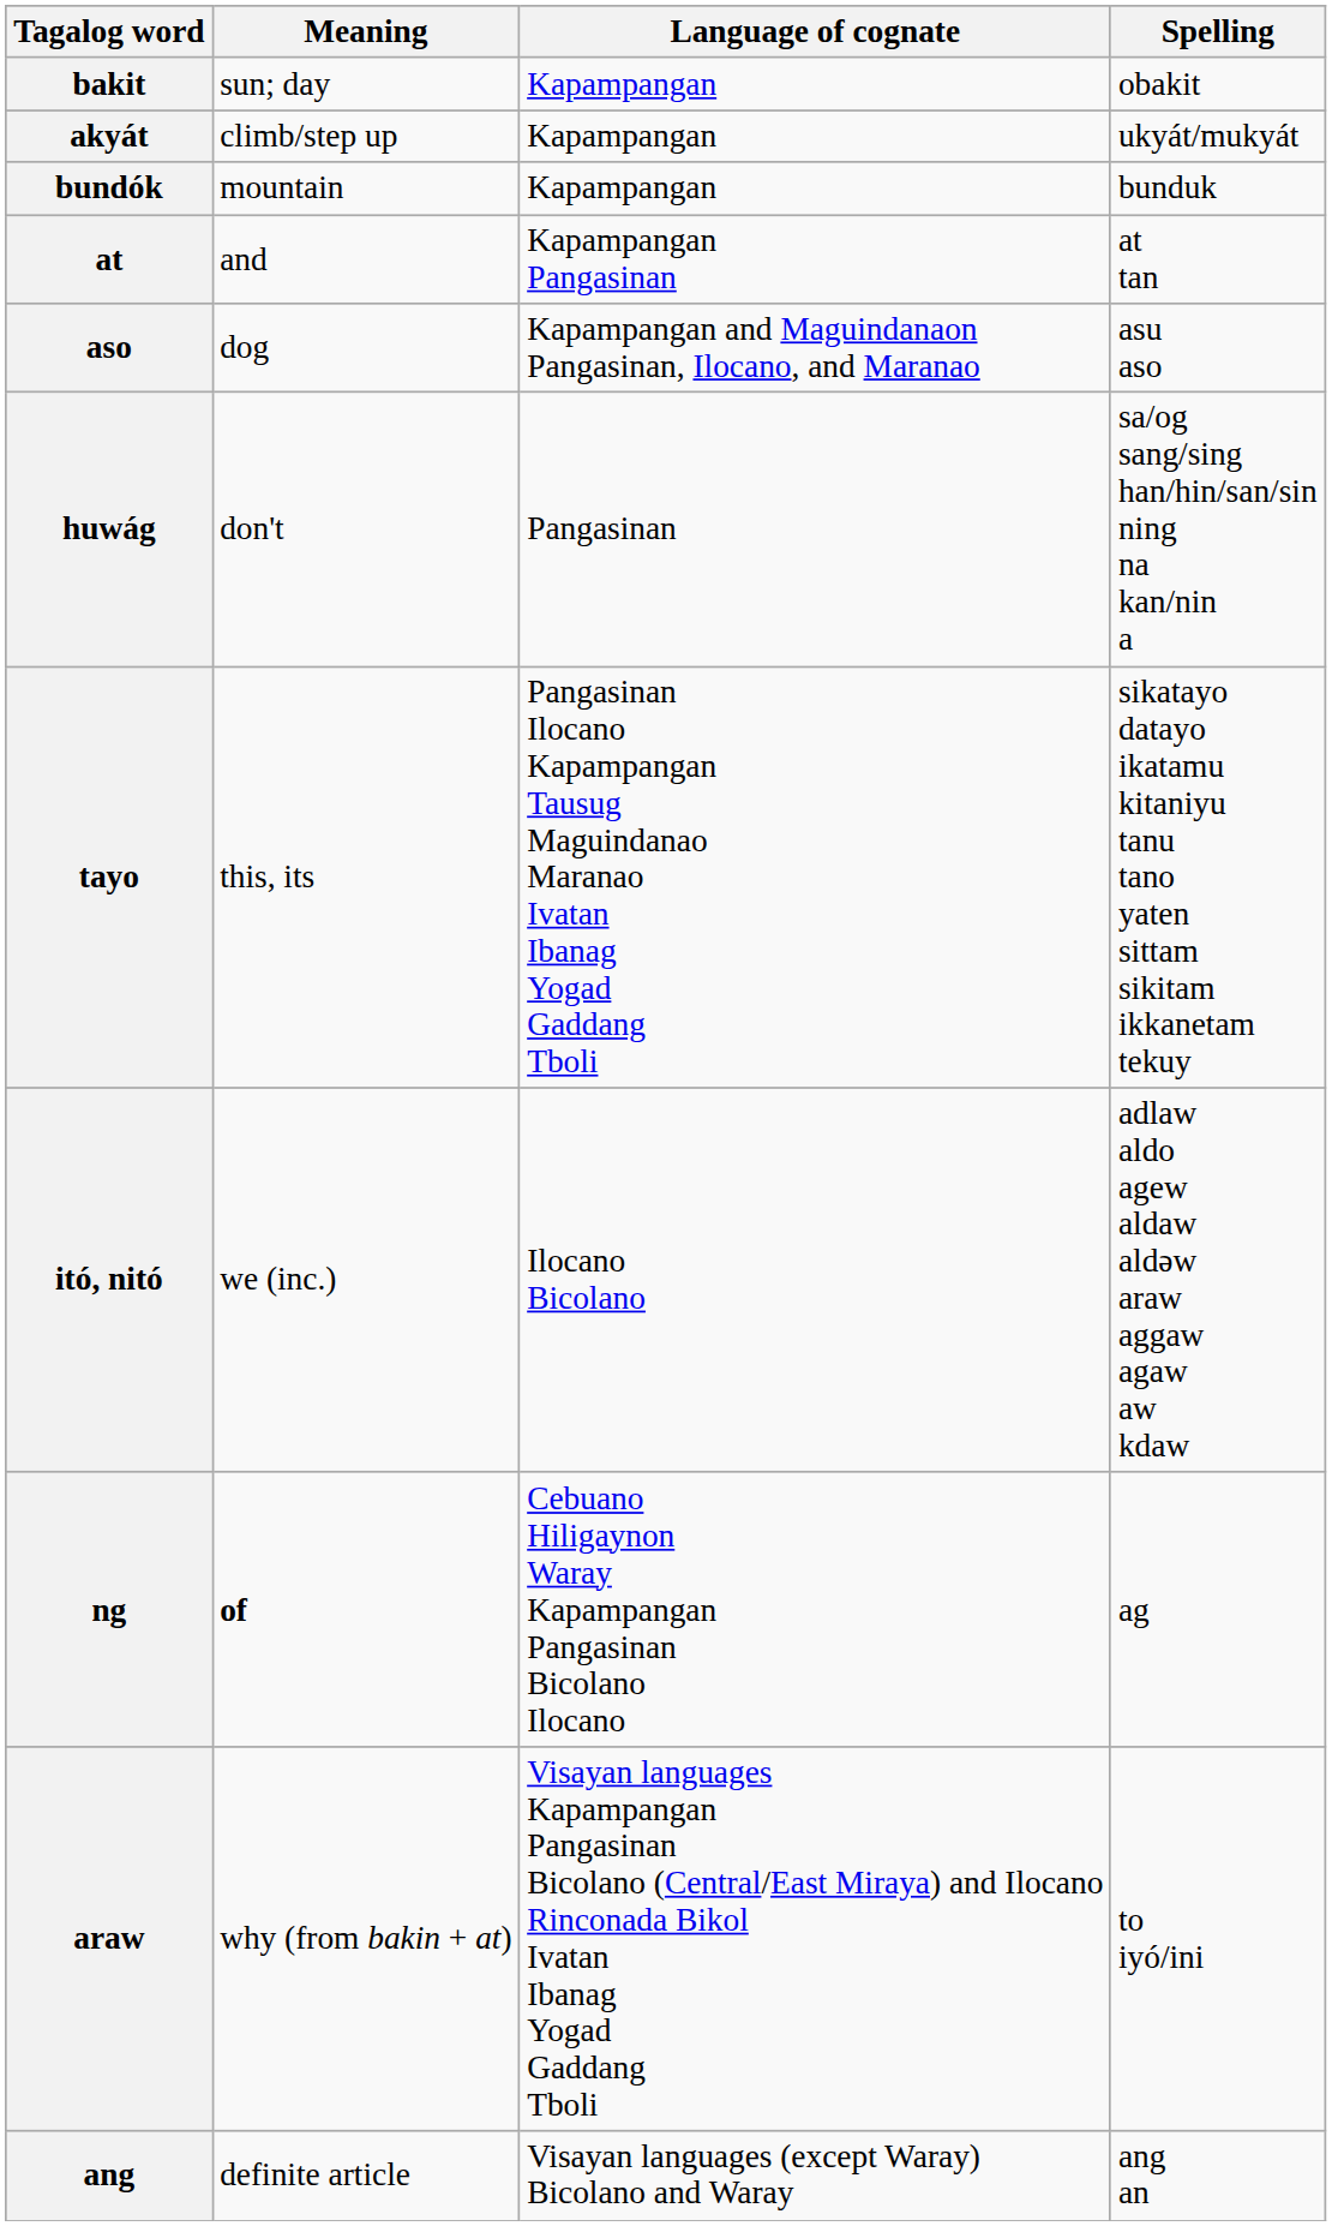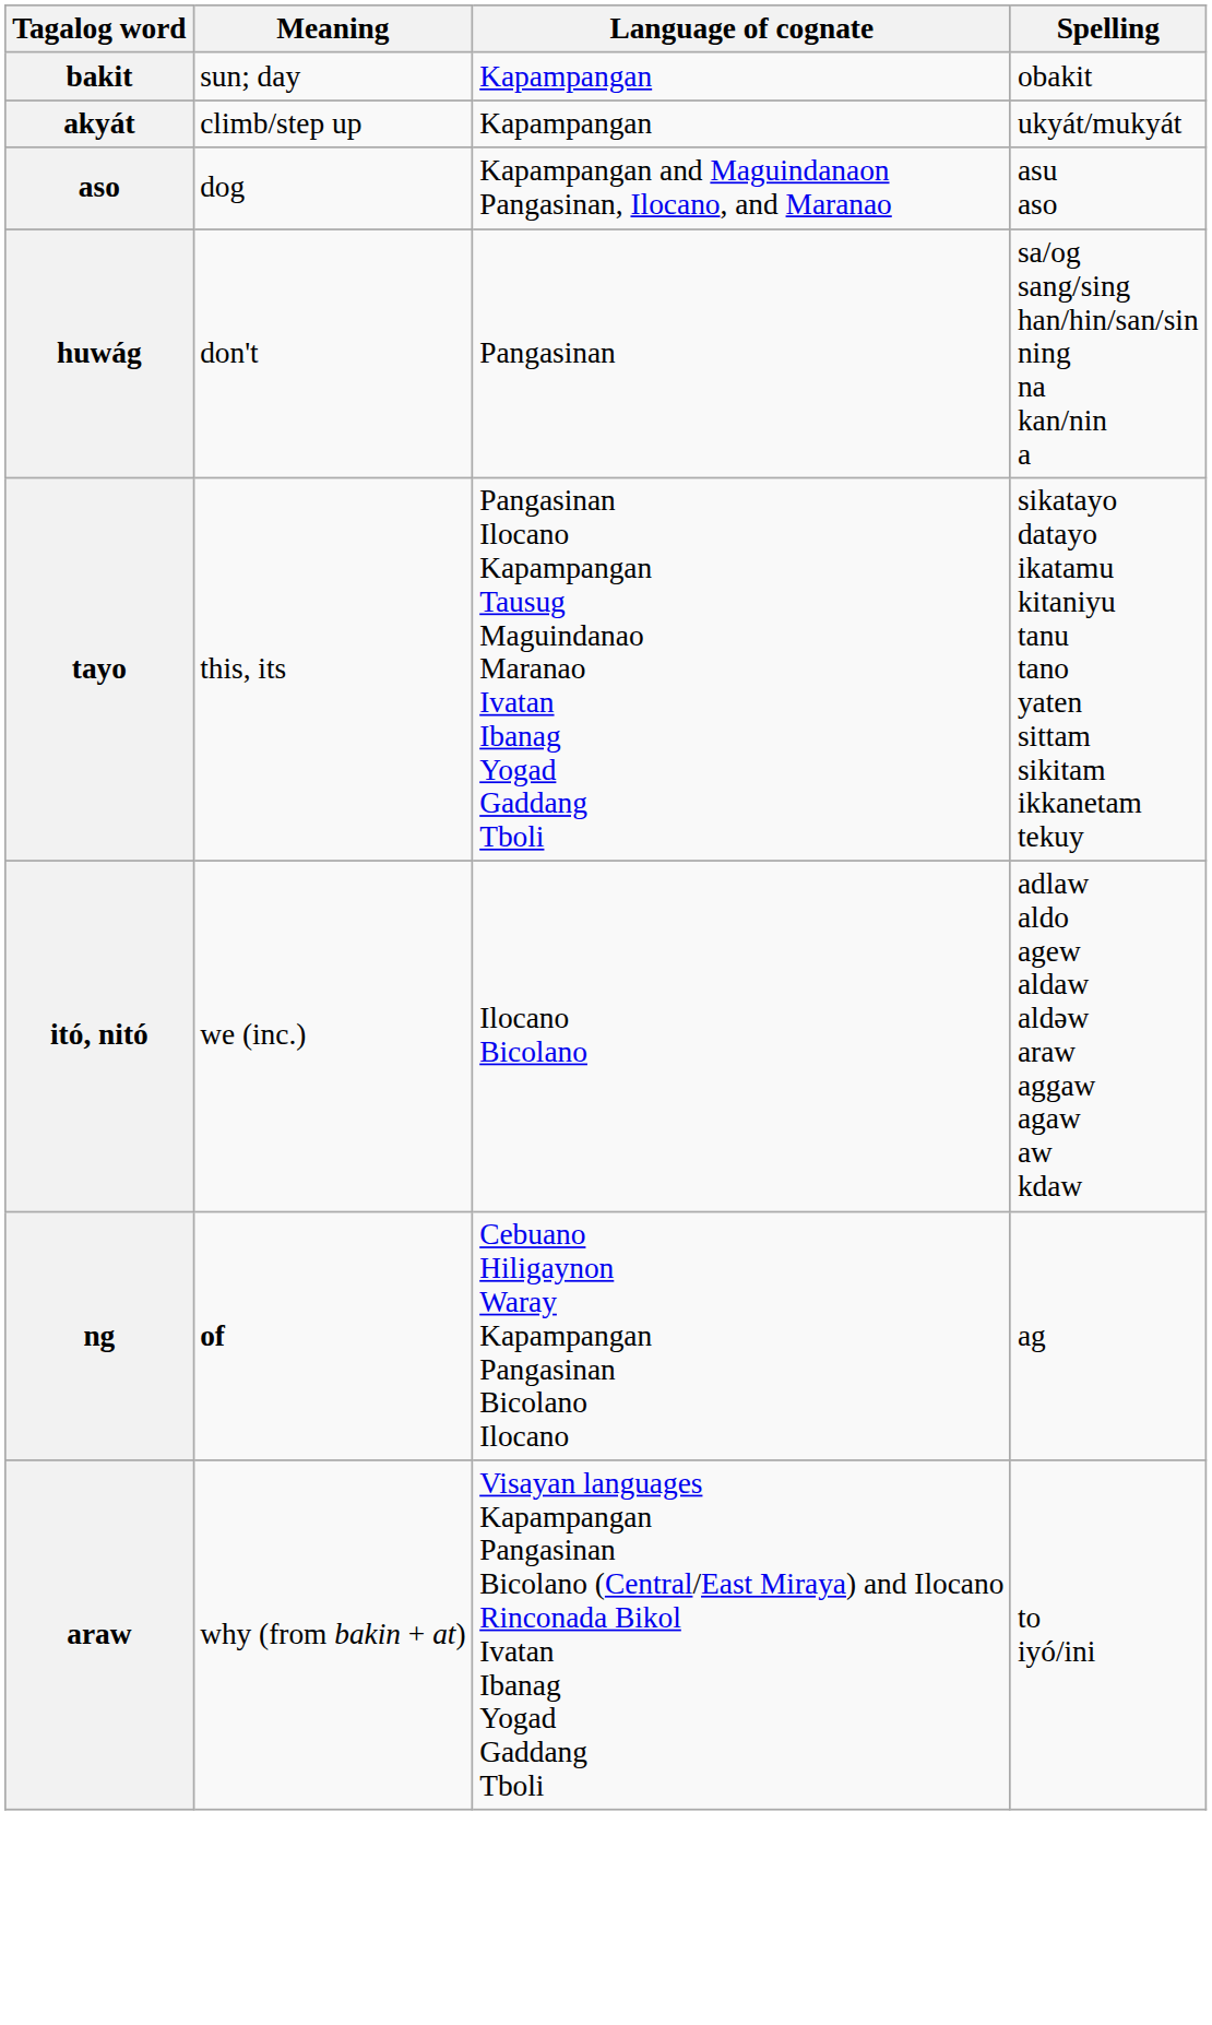- row: bundók | mountain | Kapampangan | bunduk
- row: at | and | Kapampangan Pangasinan | at tan
- row: ang | definite article | Visayan languages (except Waray) Bicolano and Waray | ang an
